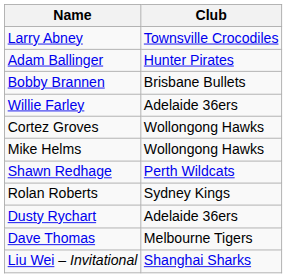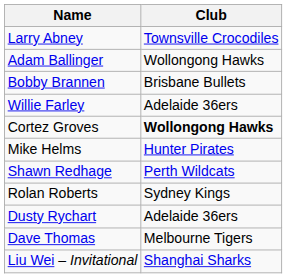Adam Ballinger | Club: Hunter Pirates -> Wollongong Hawks
Cortez Groves | Club: normal -> bold
Mike Helms | Club: Wollongong Hawks -> Hunter Pirates
